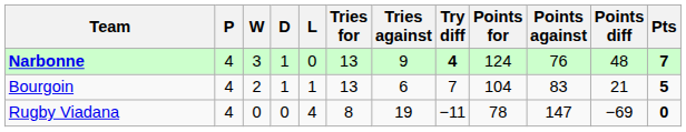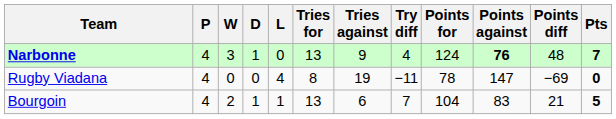Narbonne | Try diff: bold -> normal
Narbonne | Points against: normal -> bold
rows swapped: Bourgoin <-> Rugby Viadana
